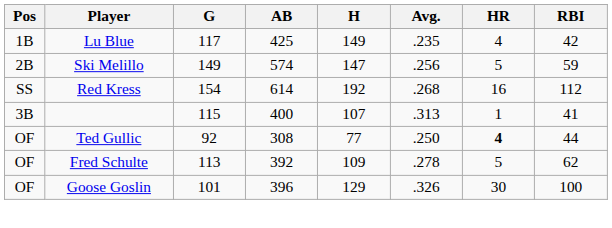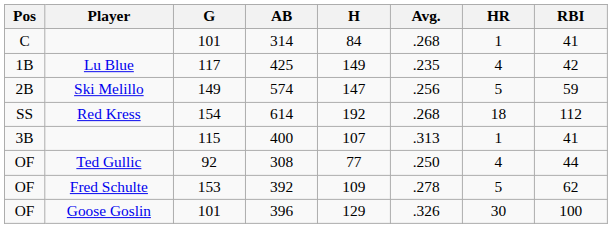+ row: C | 101 | 314 | 84 | .268 | 1 | 41
614 | HR: 16 -> 18
308 | HR: bold -> normal
392 | G: 113 -> 153
